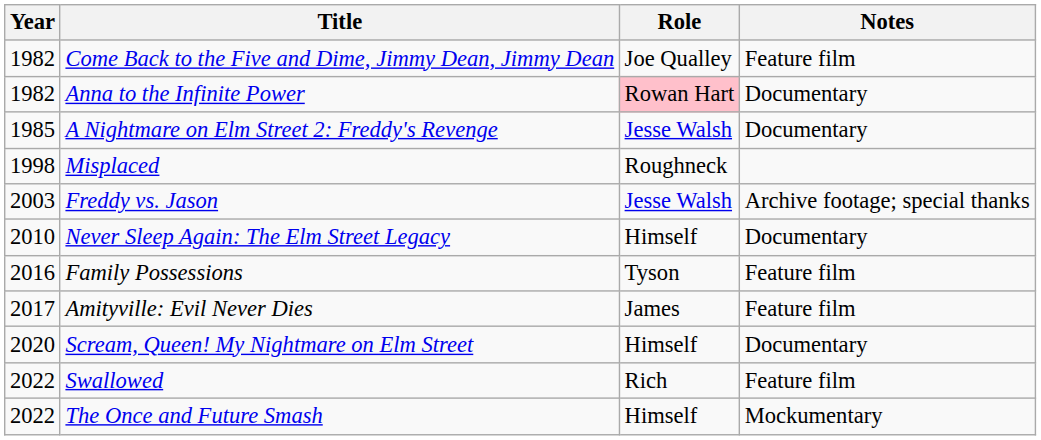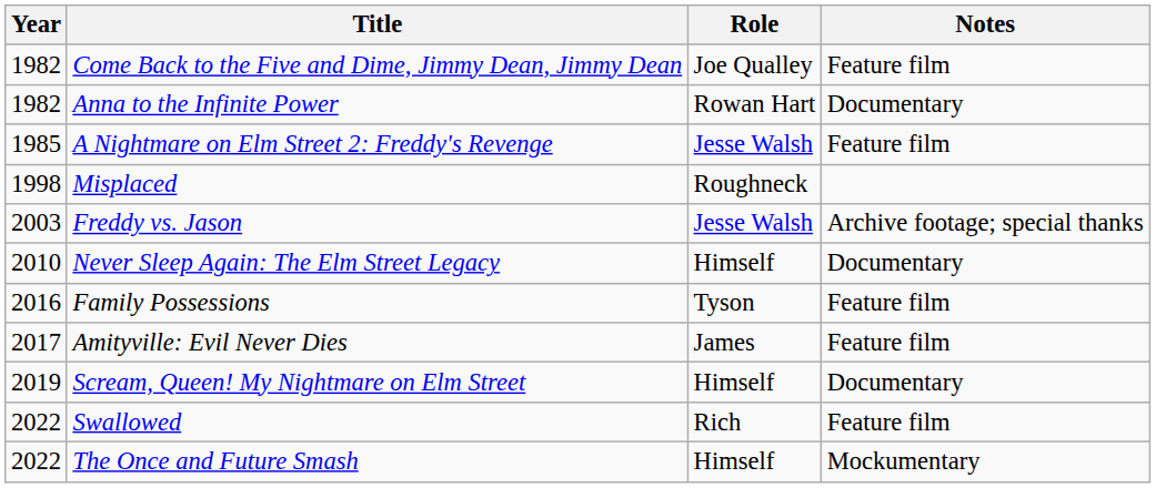Anna to the Infinite Power | Role: pink background -> no background
A Nightmare on Elm Street 2: Freddy's Revenge | Notes: Documentary -> Feature film
Scream, Queen! My Nightmare on Elm Street | Year: 2020 -> 2019
